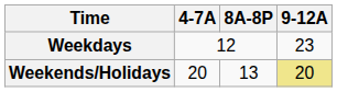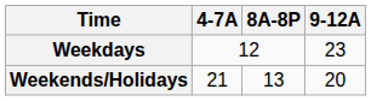Weekends/Holidays | 4-7A: 20 -> 21
Weekends/Holidays | 9-12A: khaki background -> no background
